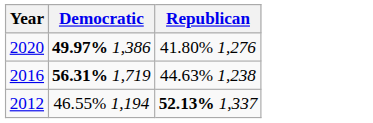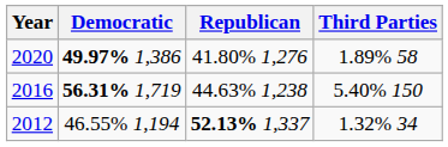+ column: Third Parties | 1.89% 58 | 5.40% 150 | 1.32% 34
